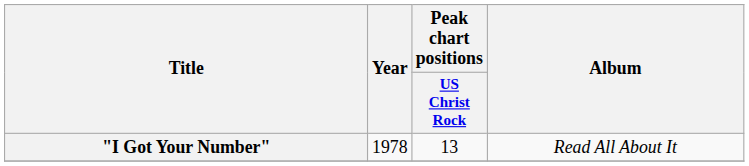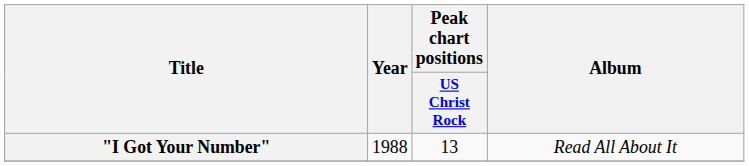"I Got Your Number" | Year: 1978 -> 1988
